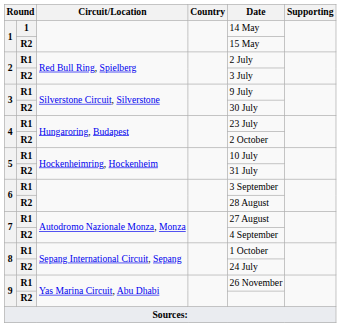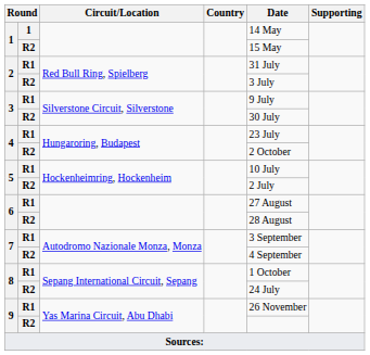2 / R1 | Date: 2 July -> 31 July
5 / R2 | Date: 31 July -> 2 July
6 / R1 | Date: 3 September -> 27 August
7 / R1 | Date: 27 August -> 3 September
